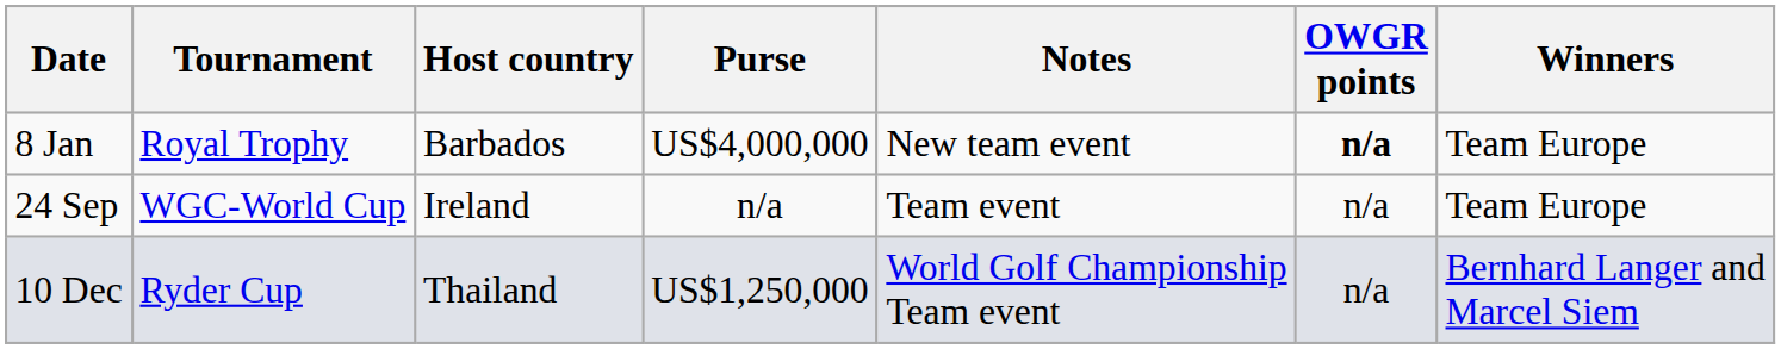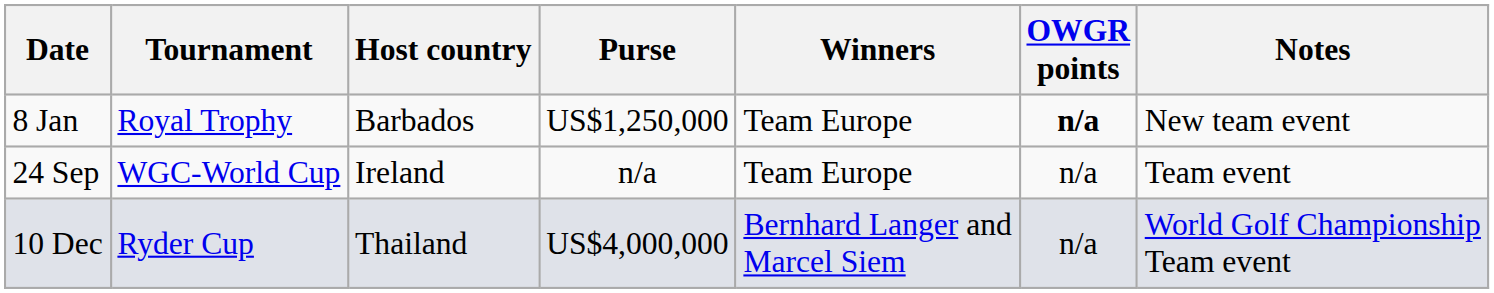columns swapped: Winners <-> Notes
8 Jan | Purse: US$4,000,000 -> US$1,250,000
10 Dec | Purse: US$1,250,000 -> US$4,000,000
